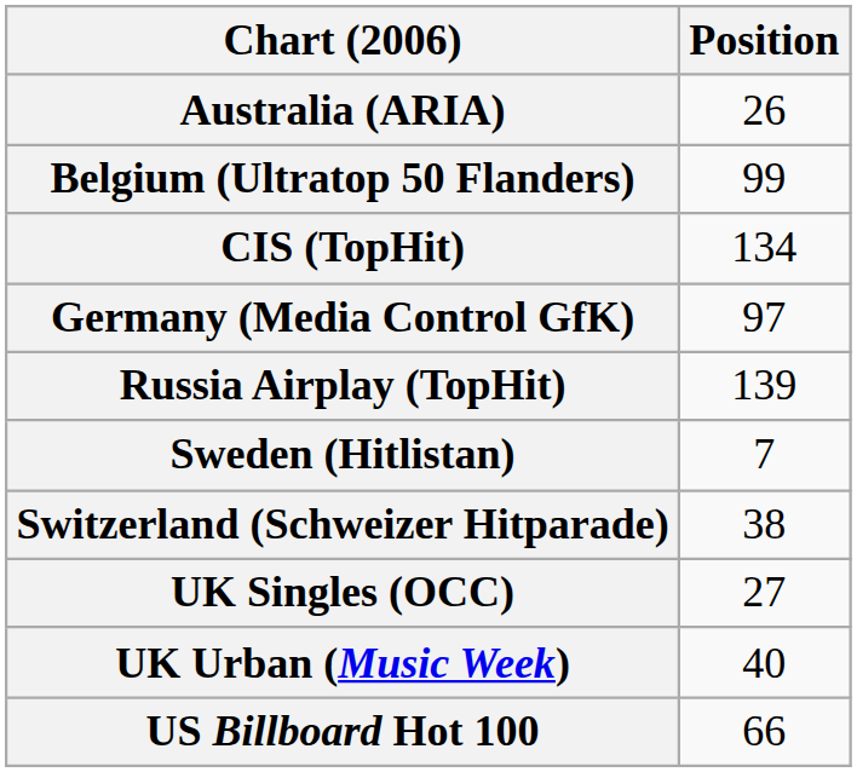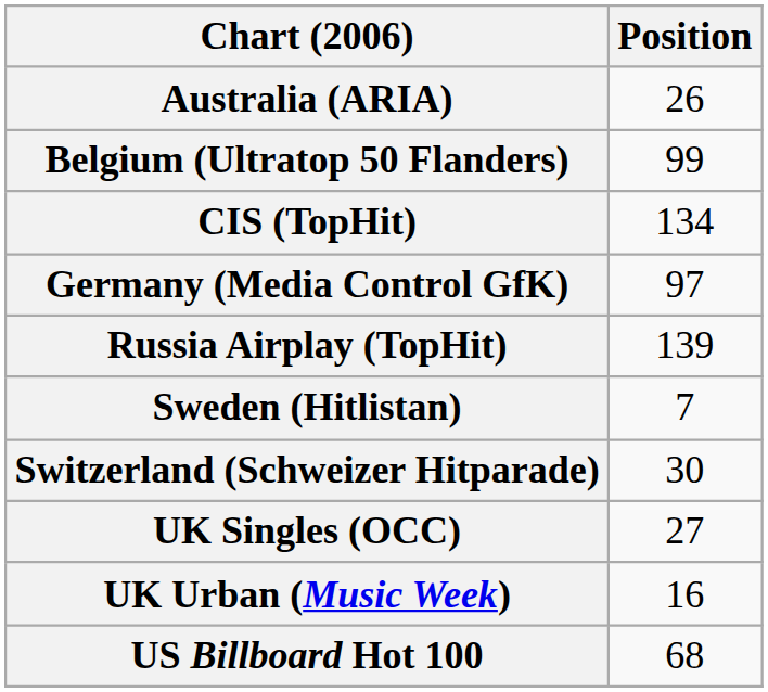Switzerland (Schweizer Hitparade) | Position: 38 -> 30
UK Urban (Music Week) | Position: 40 -> 16
US Billboard Hot 100 | Position: 66 -> 68
